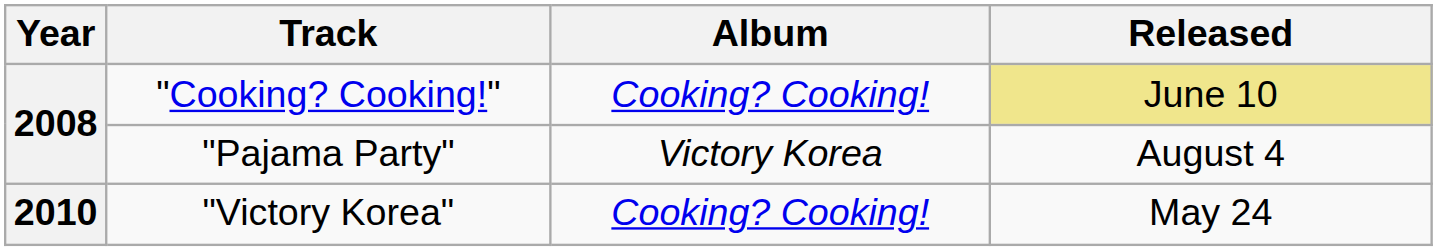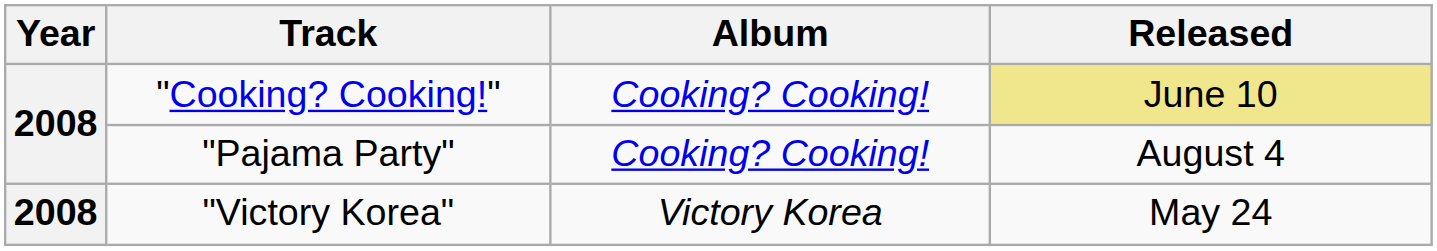"Pajama Party" | Album: Victory Korea -> Cooking? Cooking!
"Victory Korea" | Year: 2010 -> 2008
"Victory Korea" | Album: Cooking? Cooking! -> Victory Korea
